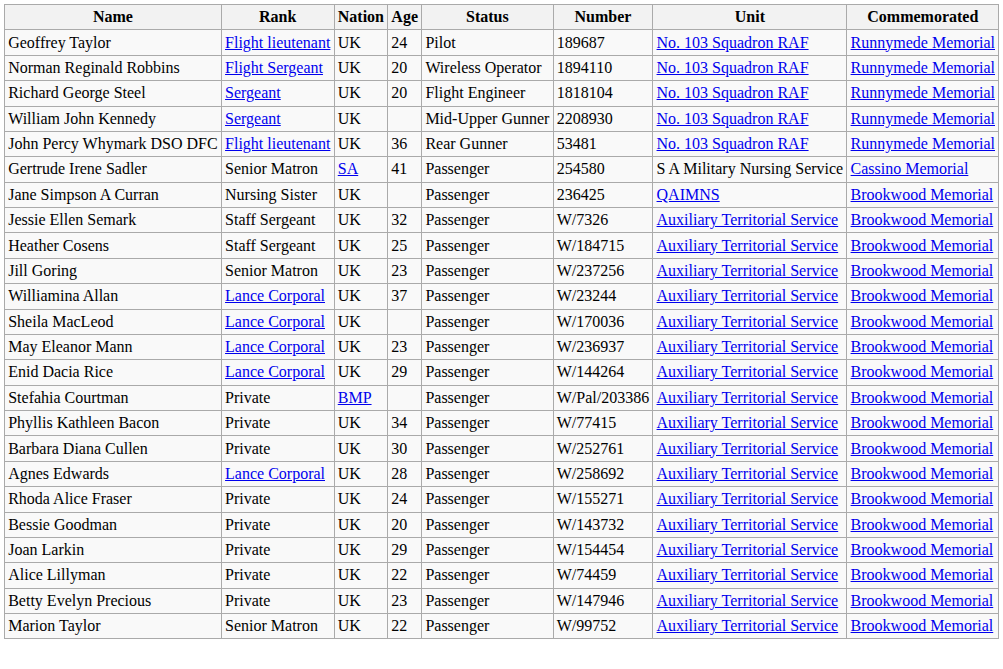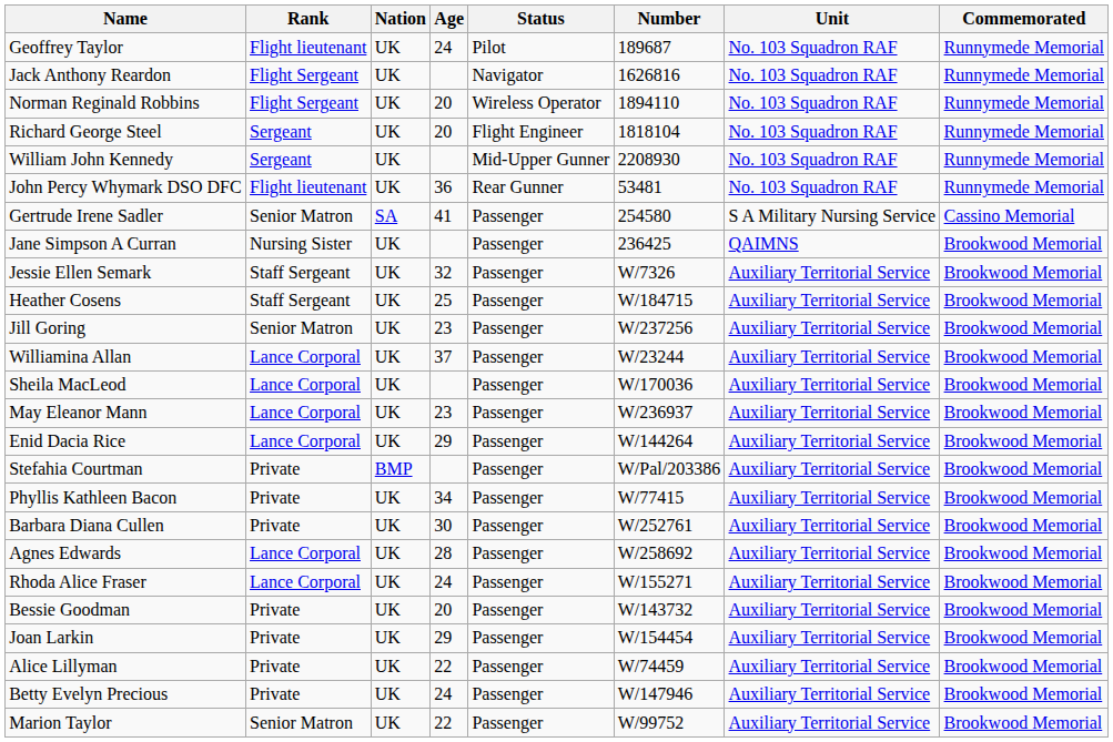+ row: Jack Anthony Reardon | Flight Sergeant | UK | Navigator | 1626816 | No. 103 Squadron RAF | Runnymede Memorial
Rhoda Alice Fraser | Rank: Private -> Lance Corporal
Betty Evelyn Precious | Age: 23 -> 24
